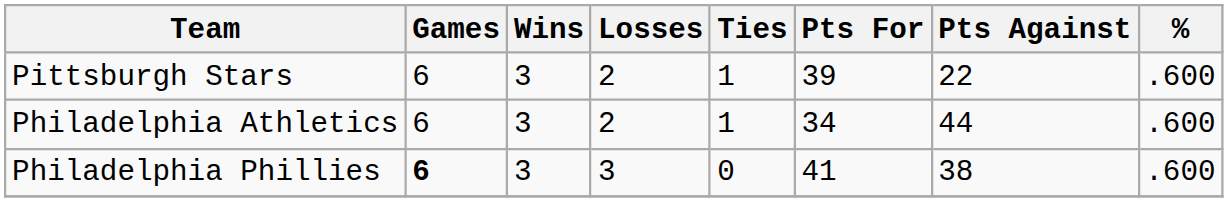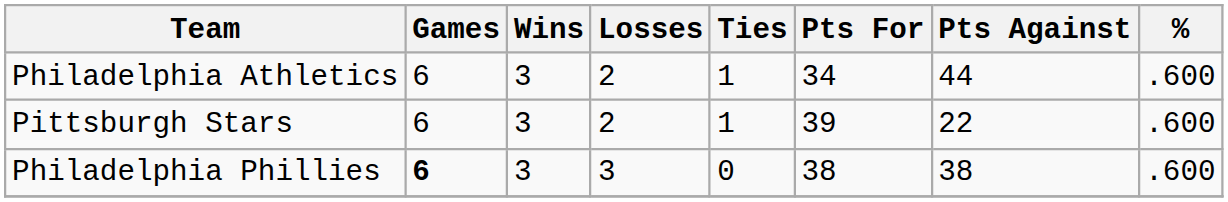rows swapped: Pittsburgh Stars <-> Philadelphia Athletics
Philadelphia Phillies | Pts For: 41 -> 38
